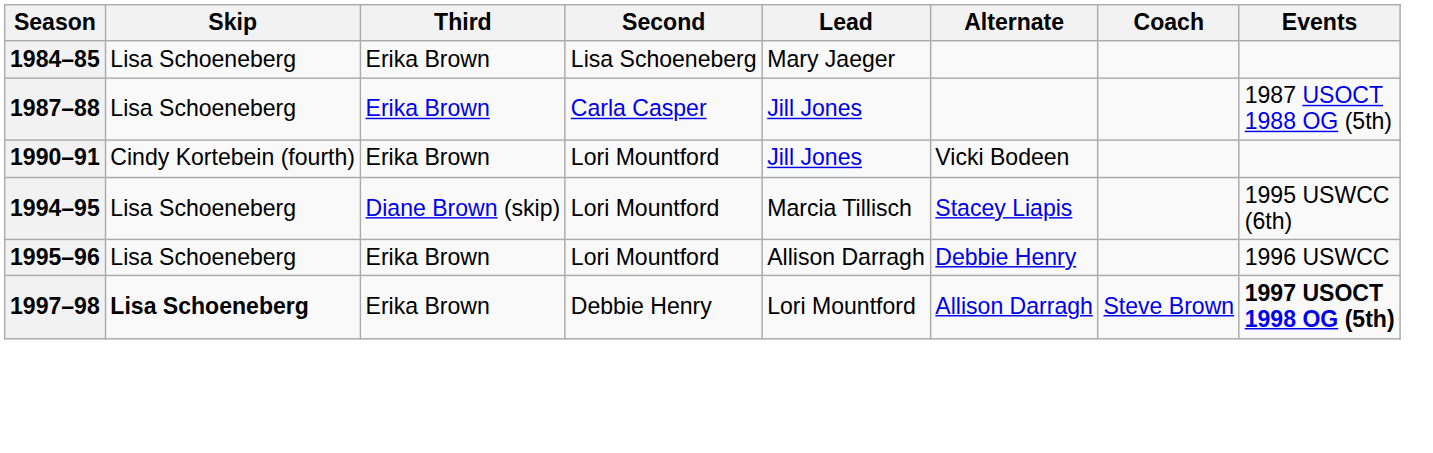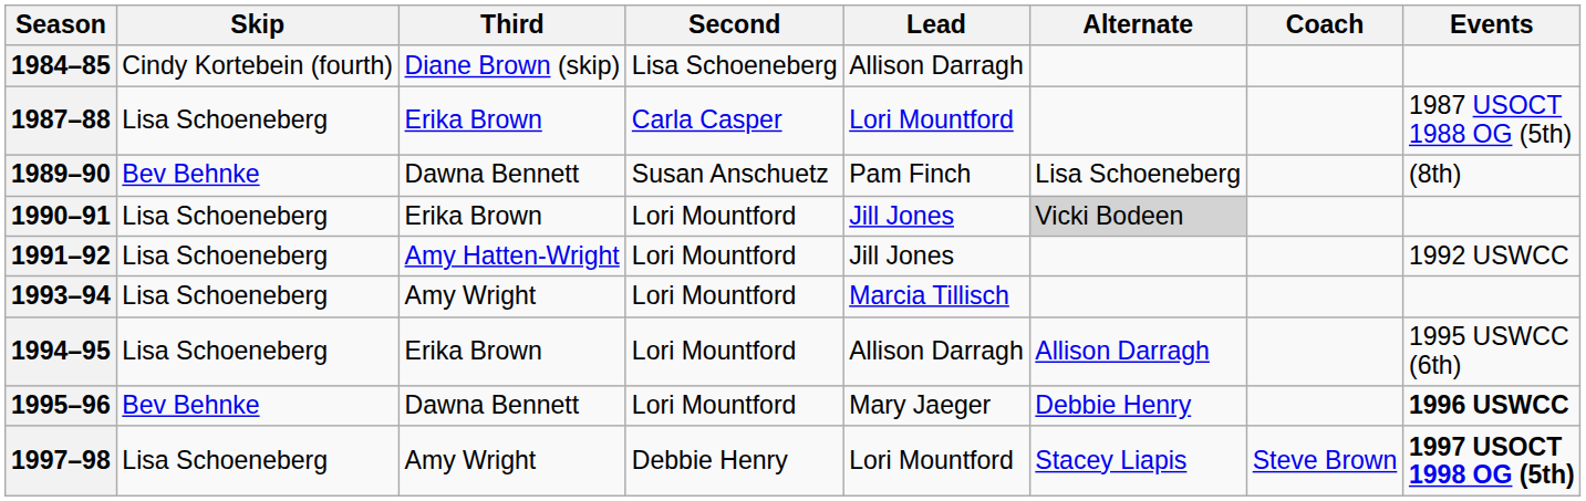1984–85 | Skip: Lisa Schoeneberg -> Cindy Kortebein (fourth)
1984–85 | Third: Erika Brown -> Diane Brown (skip)
1984–85 | Lead: Mary Jaeger -> Allison Darragh
1987–88 | Lead: Jill Jones -> Lori Mountford
+ row: 1989–90 | Bev Behnke | Dawna Bennett | Susan Anschuetz | Pam Finch | Lisa Schoeneberg | (8th)
1990–91 | Skip: Cindy Kortebein (fourth) -> Lisa Schoeneberg
1990–91 | Alternate: no background -> lightgrey background
+ row: 1991–92 | Lisa Schoeneberg | Amy Hatten-Wright | Lori Mountford | Jill Jones | 1992 USWCC
+ row: 1993–94 | Lisa Schoeneberg | Amy Wright | Lori Mountford | Marcia Tillisch
1994–95 | Third: Diane Brown (skip) -> Erika Brown
1994–95 | Lead: Marcia Tillisch -> Allison Darragh
1994–95 | Alternate: Stacey Liapis -> Allison Darragh
1995–96 | Skip: Lisa Schoeneberg -> Bev Behnke
1995–96 | Third: Erika Brown -> Dawna Bennett
1995–96 | Lead: Allison Darragh -> Mary Jaeger
1995–96 | Events: normal -> bold
1997–98 | Skip: bold -> normal
1997–98 | Third: Erika Brown -> Amy Wright
1997–98 | Alternate: Allison Darragh -> Stacey Liapis
